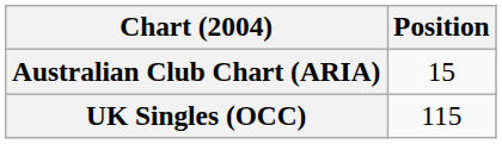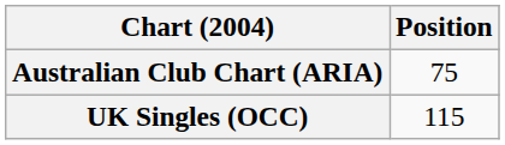Australian Club Chart (ARIA) | Position: 15 -> 75
